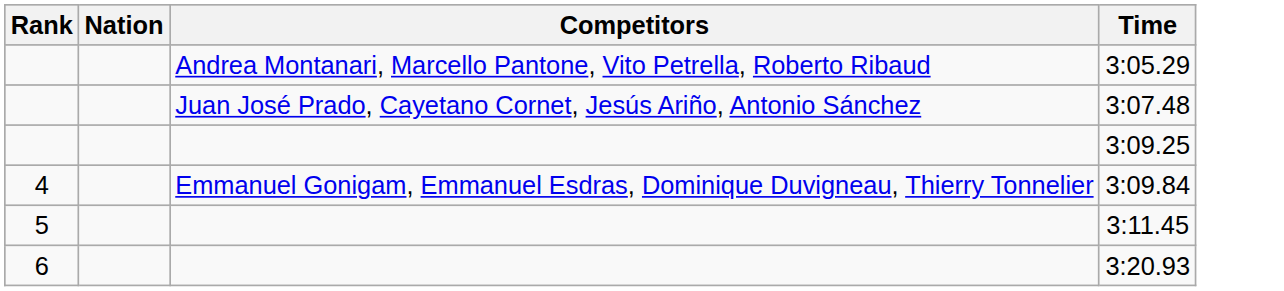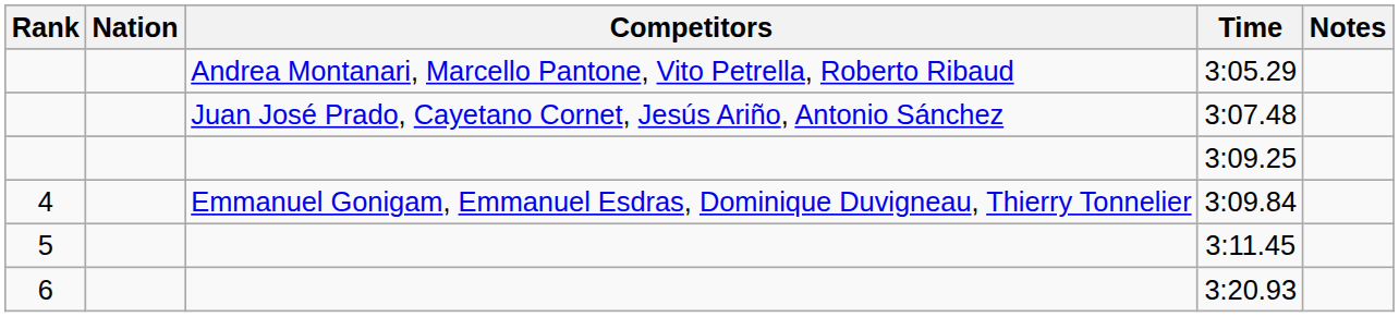+ column: Notes
